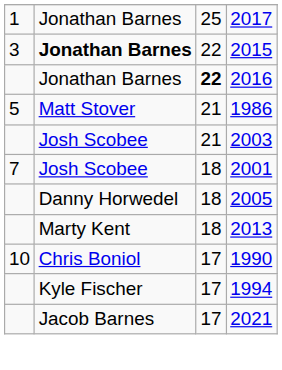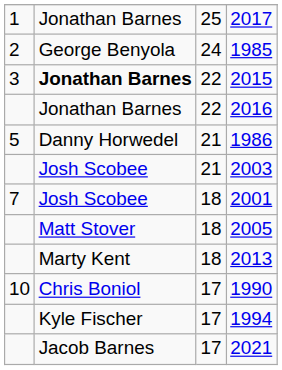+ row: 2 | George Benyola | 24 | 1985
2016 | column 3: bold -> normal
1986 | column 2: Matt Stover -> Danny Horwedel
2005 | column 2: Danny Horwedel -> Matt Stover
